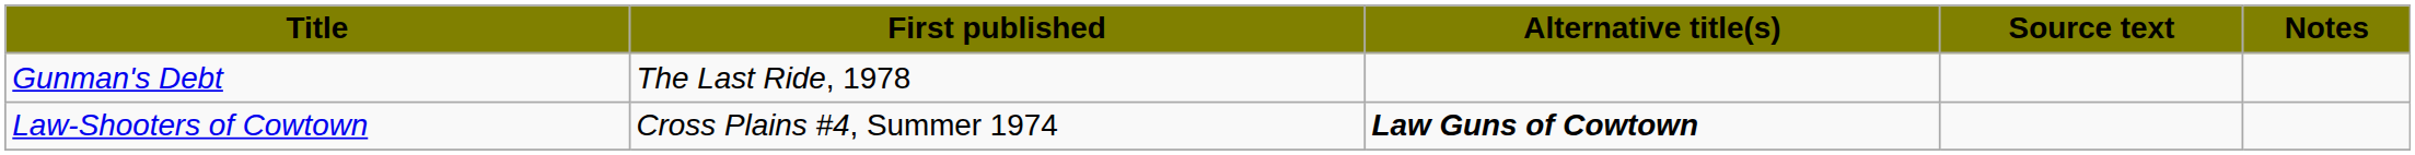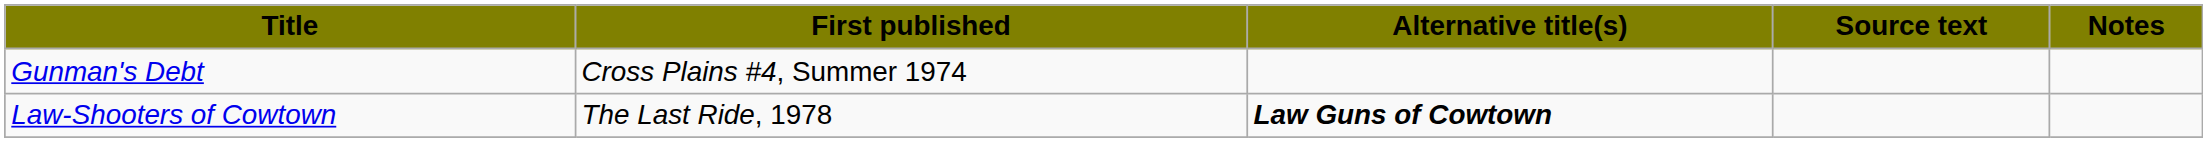Gunman's Debt | First published: The Last Ride, 1978 -> Cross Plains #4, Summer 1974
Law-Shooters of Cowtown | First published: Cross Plains #4, Summer 1974 -> The Last Ride, 1978
